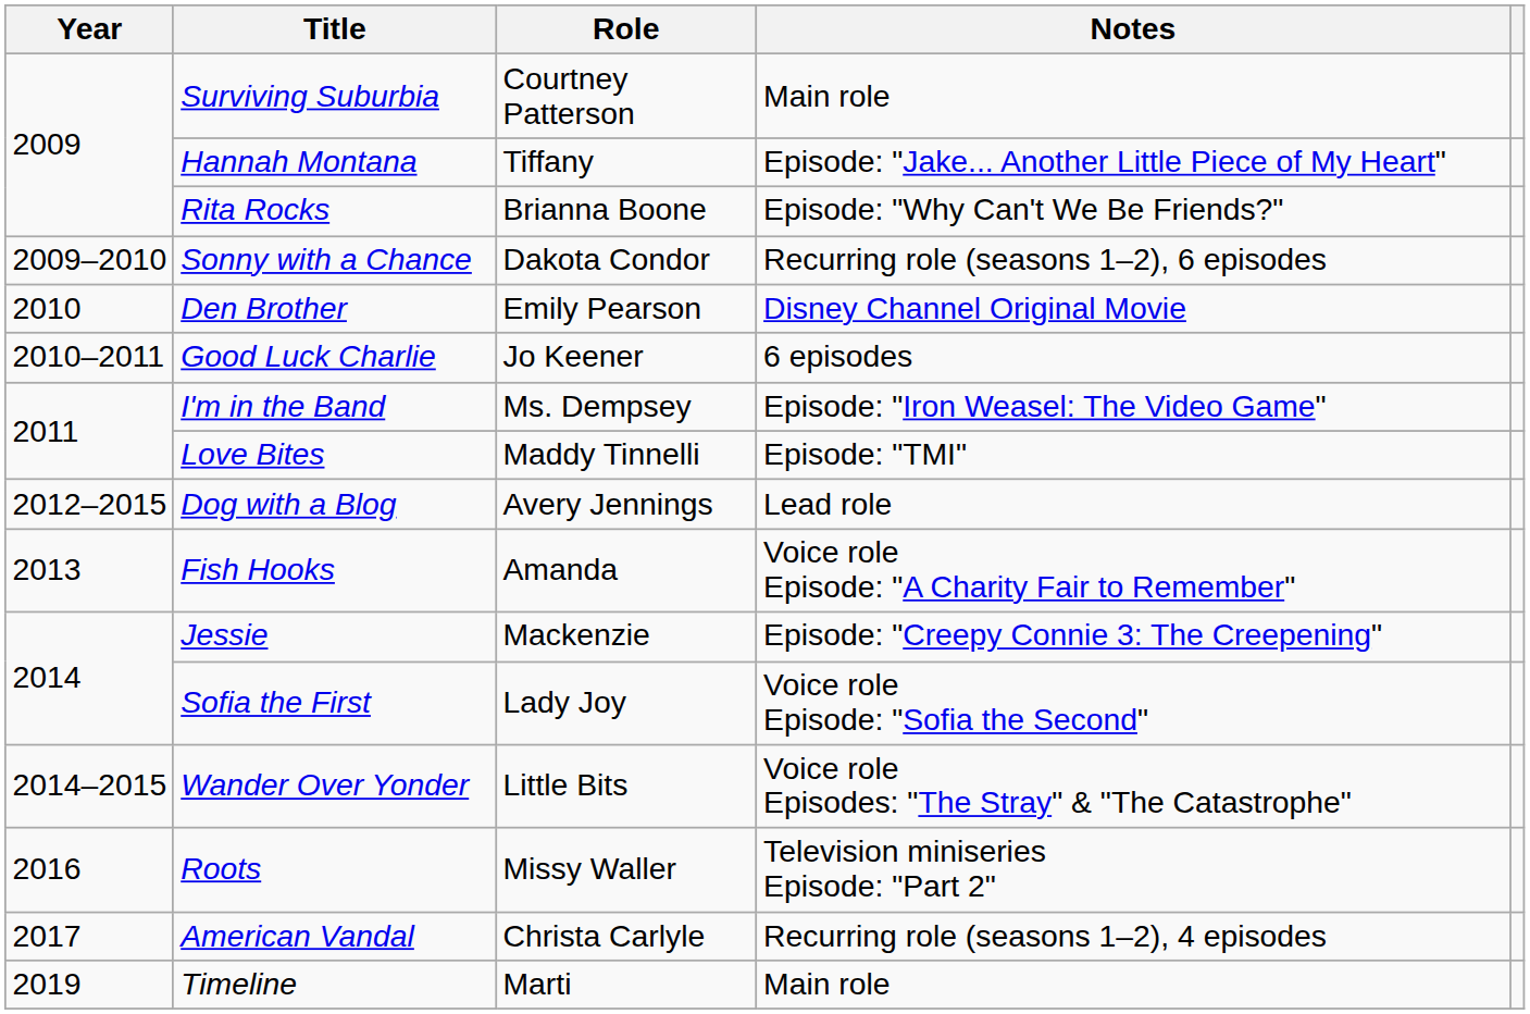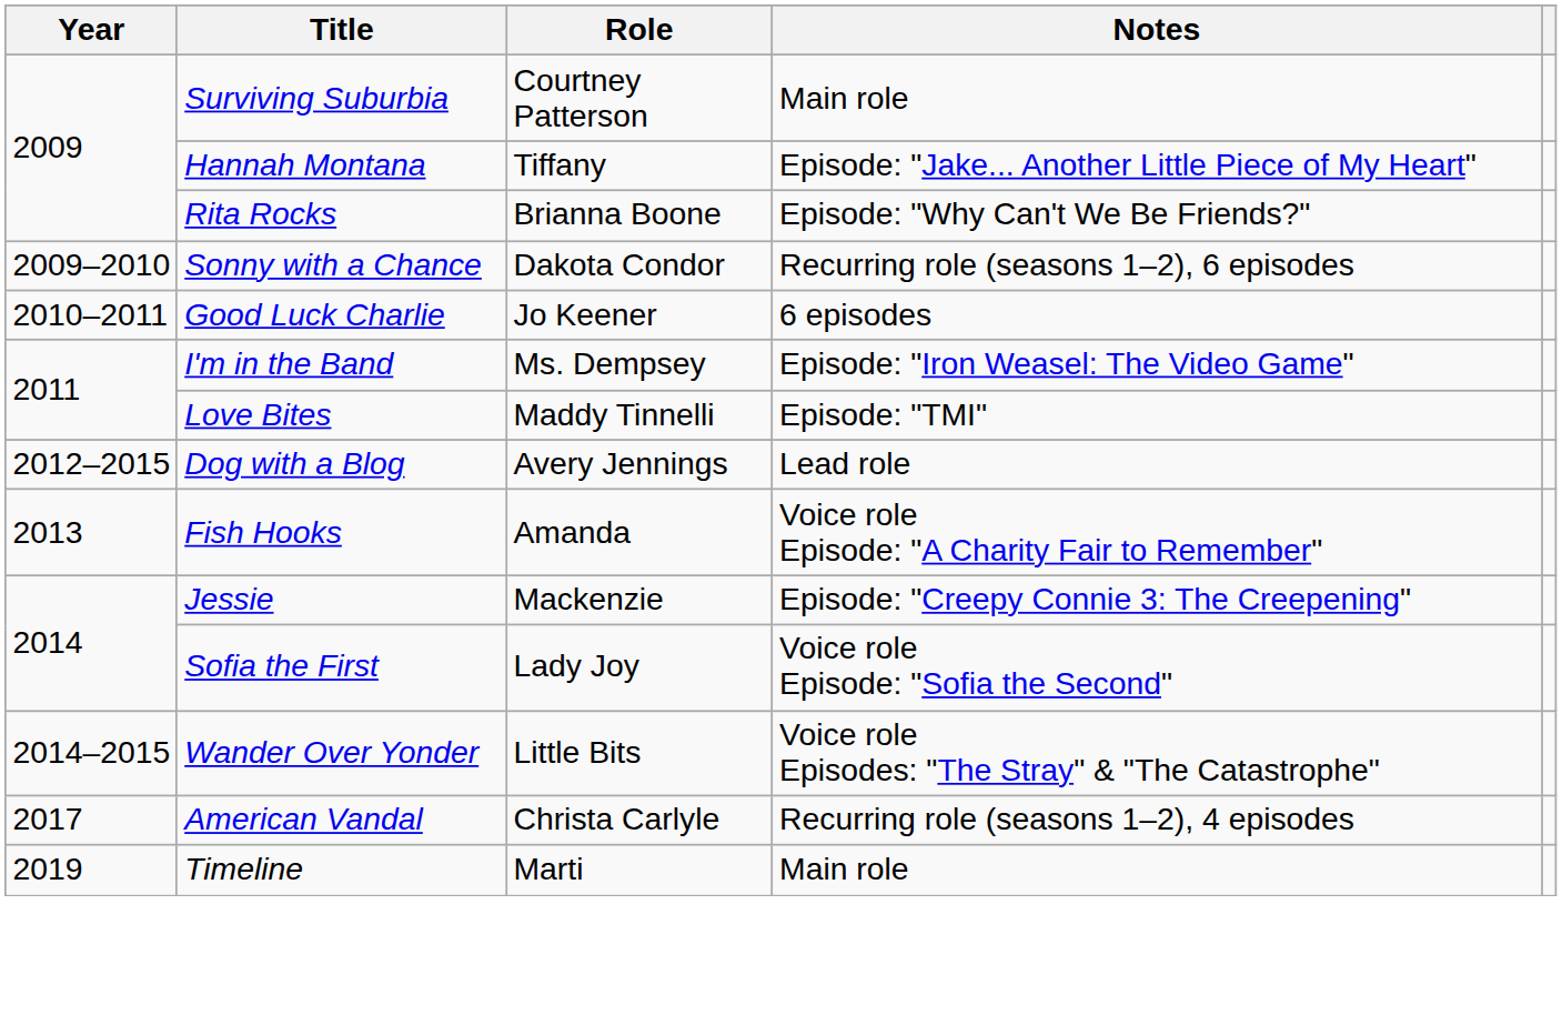- row: 2010 | Den Brother | Emily Pearson | Disney Channel Original Movie
- row: 2016 | Roots | Missy Waller | Television miniseries Episode: "Part 2"
